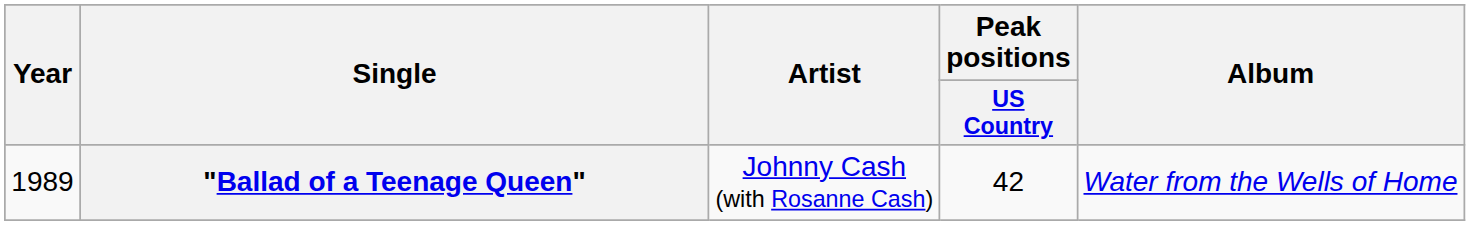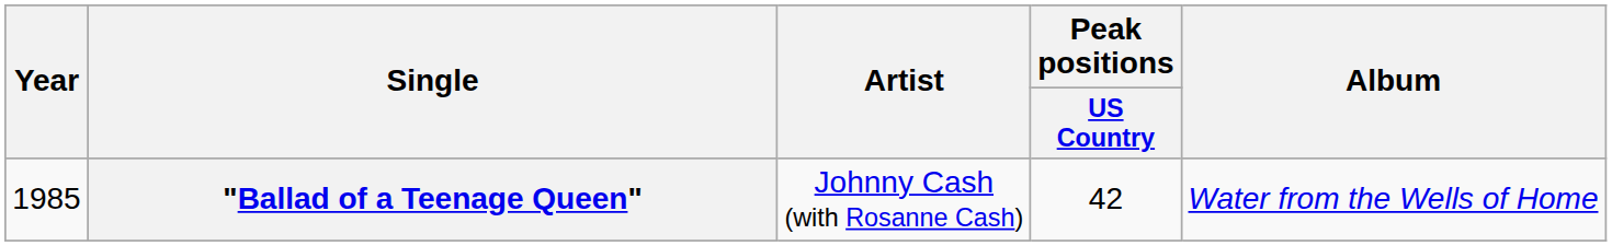"Ballad of a Teenage Queen" | Year: 1989 -> 1985
